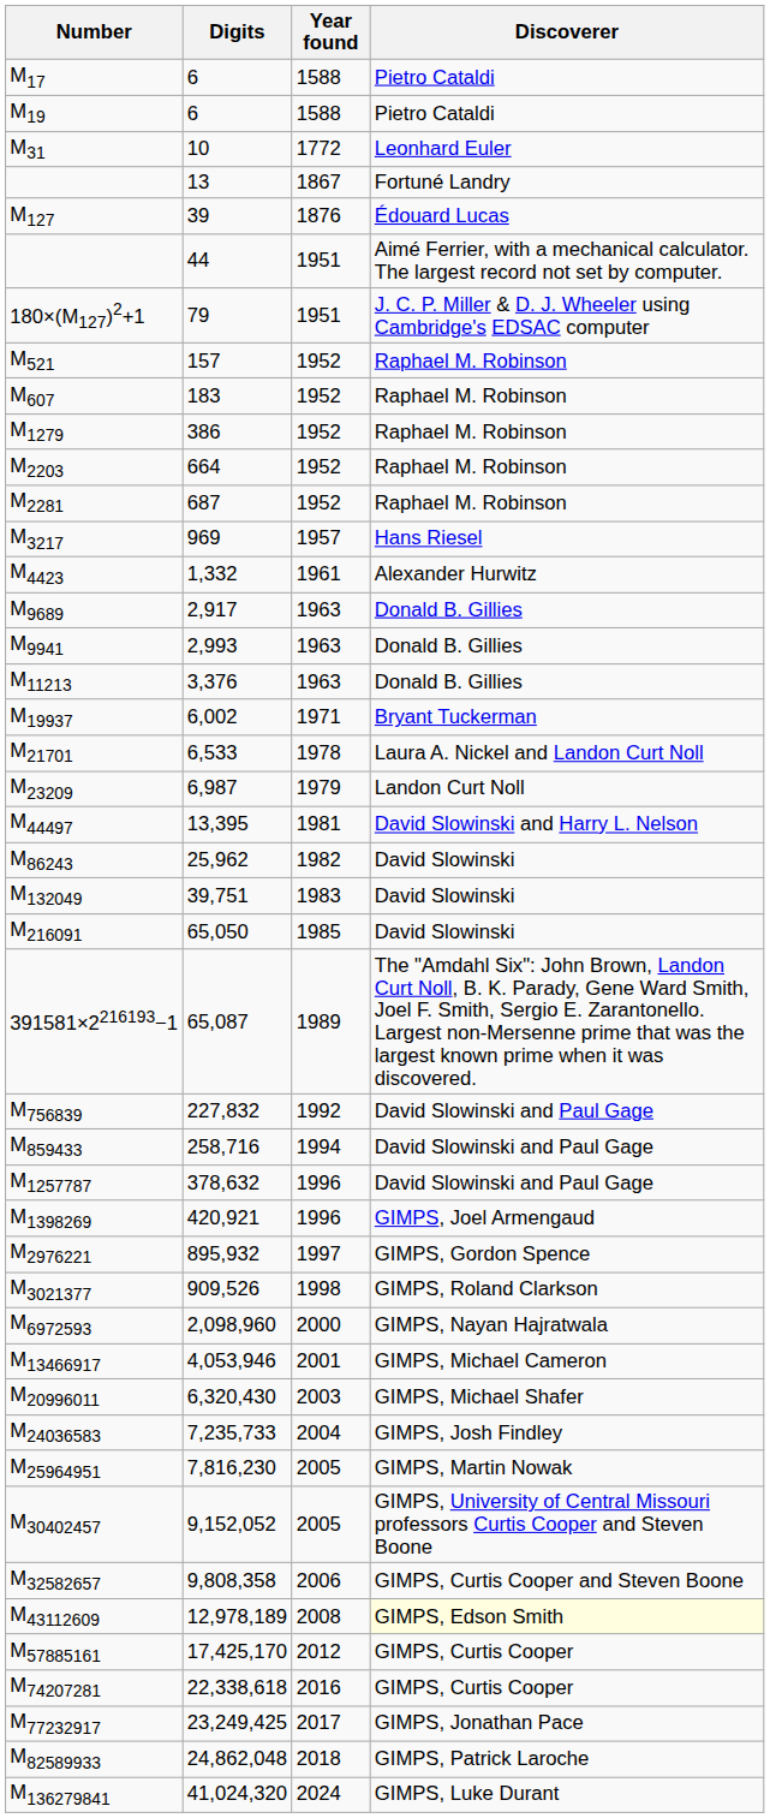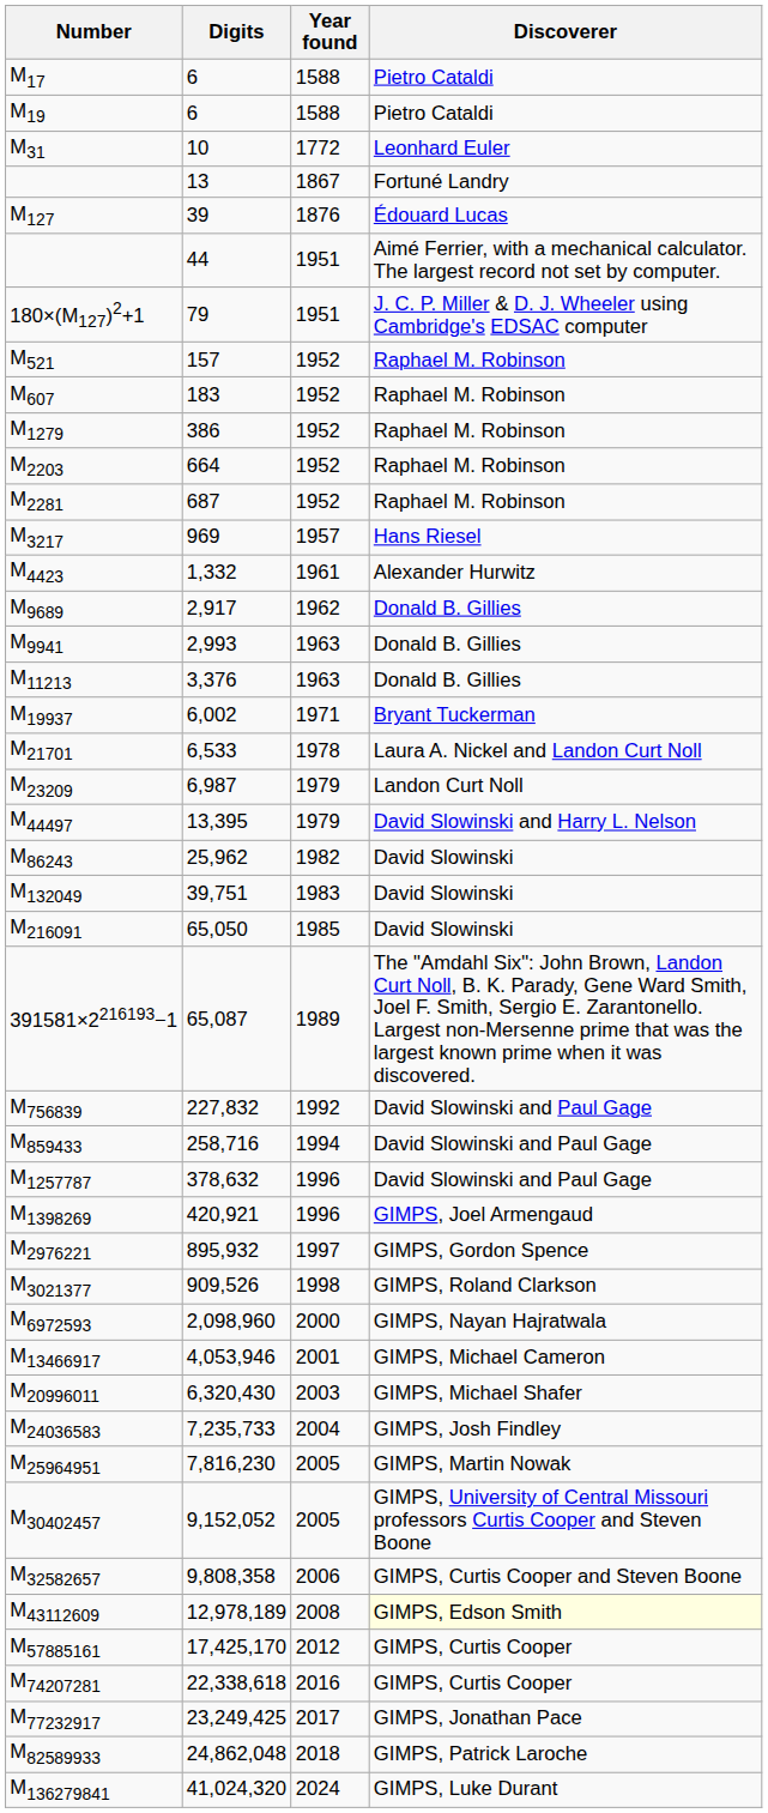M9689 | Year found: 1963 -> 1962
M44497 | Year found: 1981 -> 1979
